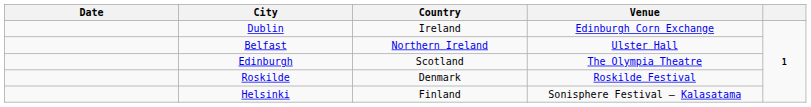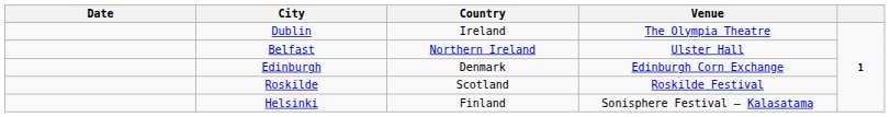Dublin | Venue: Edinburgh Corn Exchange -> The Olympia Theatre
Edinburgh | Country: Scotland -> Denmark
Edinburgh | Venue: The Olympia Theatre -> Edinburgh Corn Exchange
Roskilde | Country: Denmark -> Scotland
